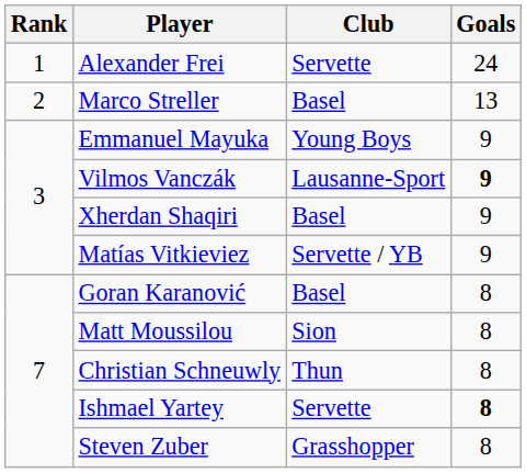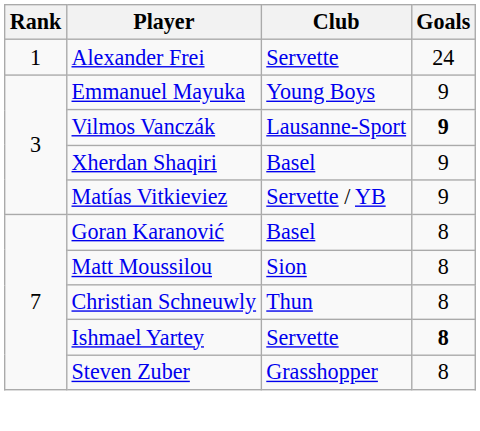- row: 2 | Marco Streller | Basel | 13
